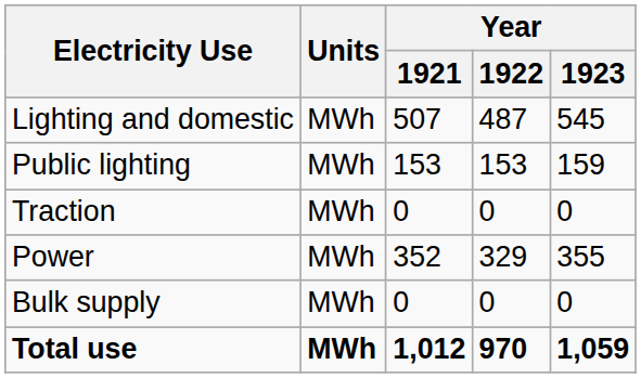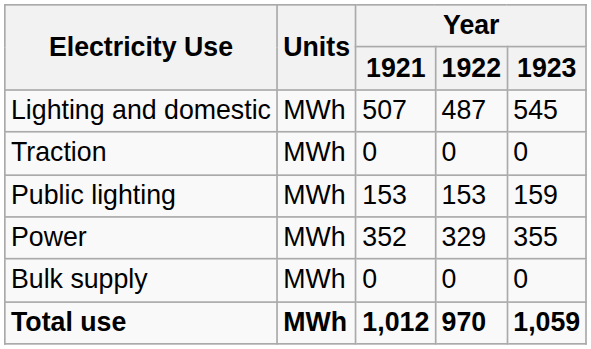rows swapped: Public lighting <-> Traction
